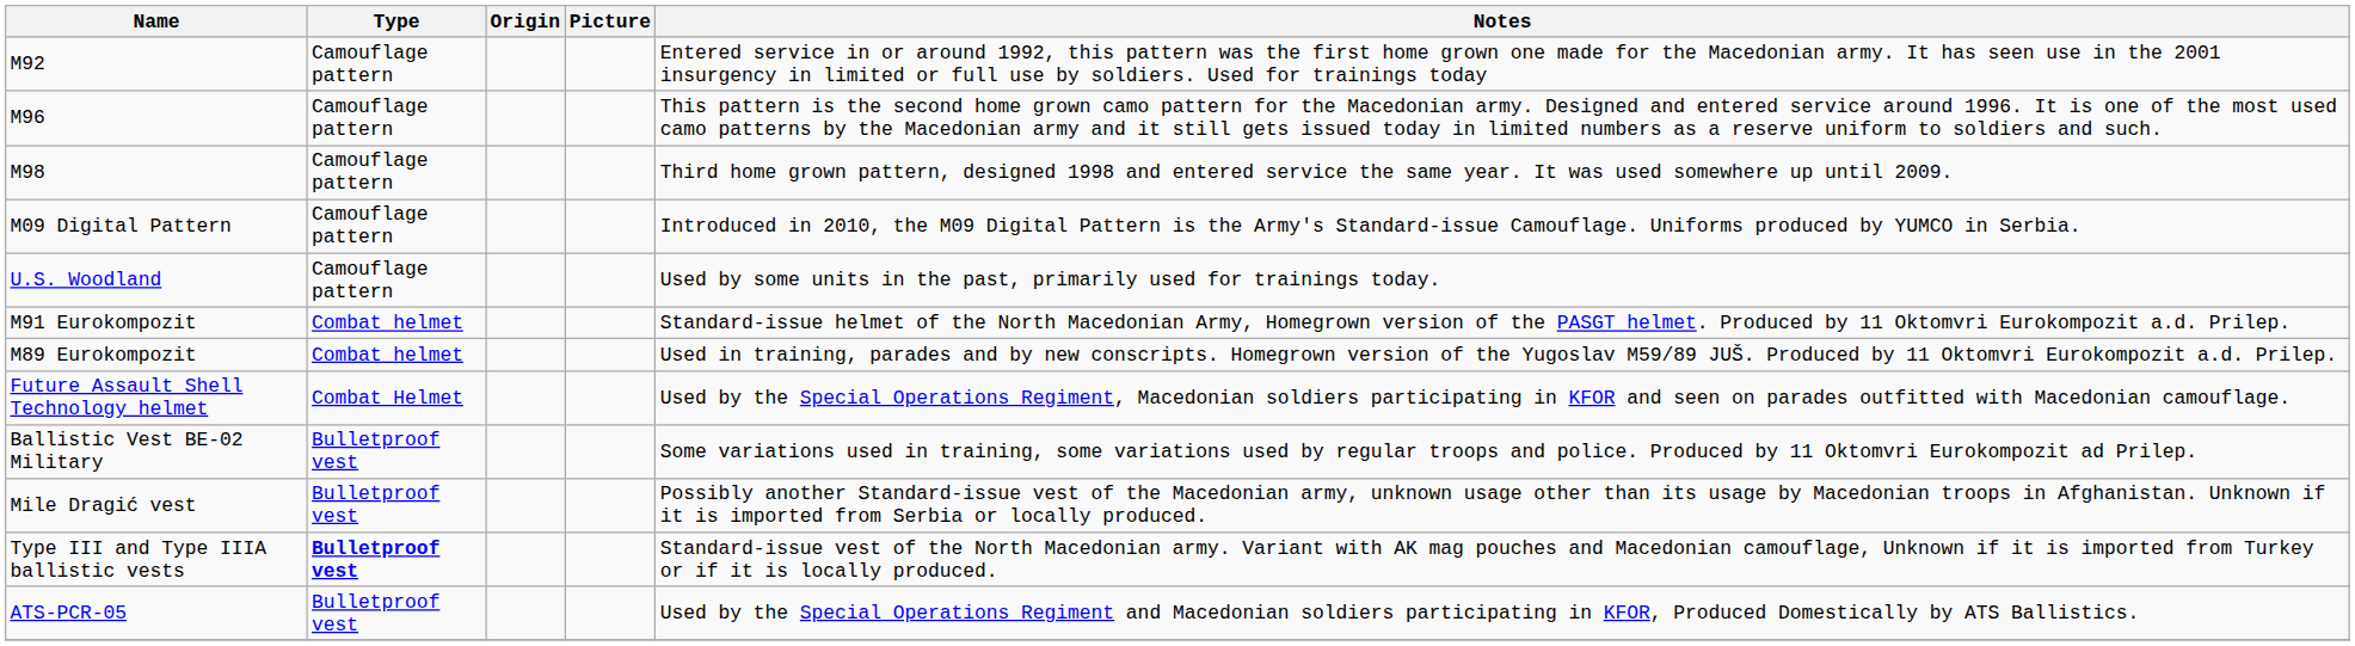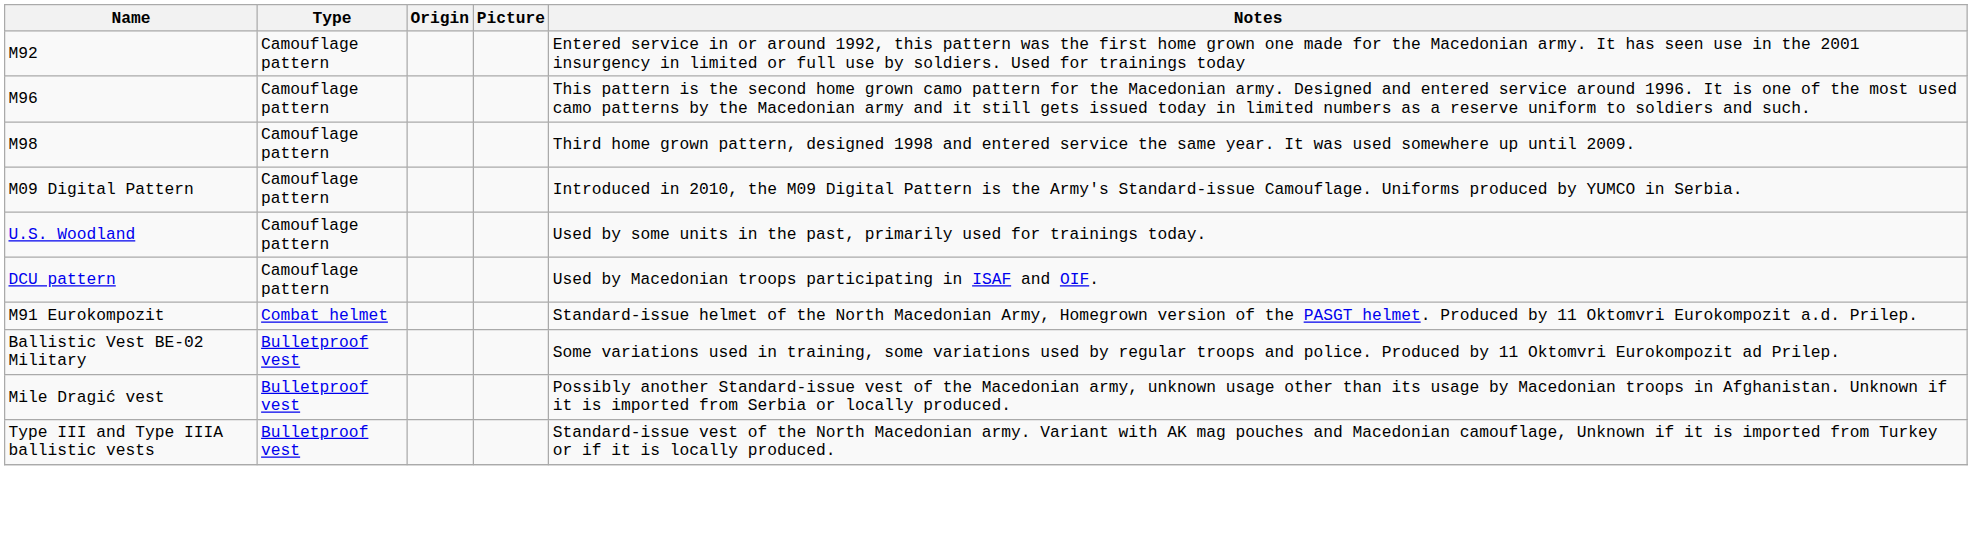+ row: DCU pattern | Camouflage pattern | Used by Macedonian troops participating in ISAF and OIF.
- row: M89 Eurokompozit | Combat helmet | Used in training, parades and by new conscripts. Homegrown version of the Yugoslav M59/89 JUŠ. Produced by 11 Oktomvri Eurokompozit a.d. Prilep.
- row: Future Assault Shell Technology helmet | Combat Helmet | Used by the Special Operations Regiment, Macedonian soldiers participating in KFOR and seen on parades outfitted with Macedonian camouflage.
Type III and Type IIIA ballistic vests | Type: bold -> normal
- row: ATS-PCR-05 | Bulletproof vest | Used by the Special Operations Regiment and Macedonian soldiers participating in KFOR, Produced Domestically by ATS Ballistics.
